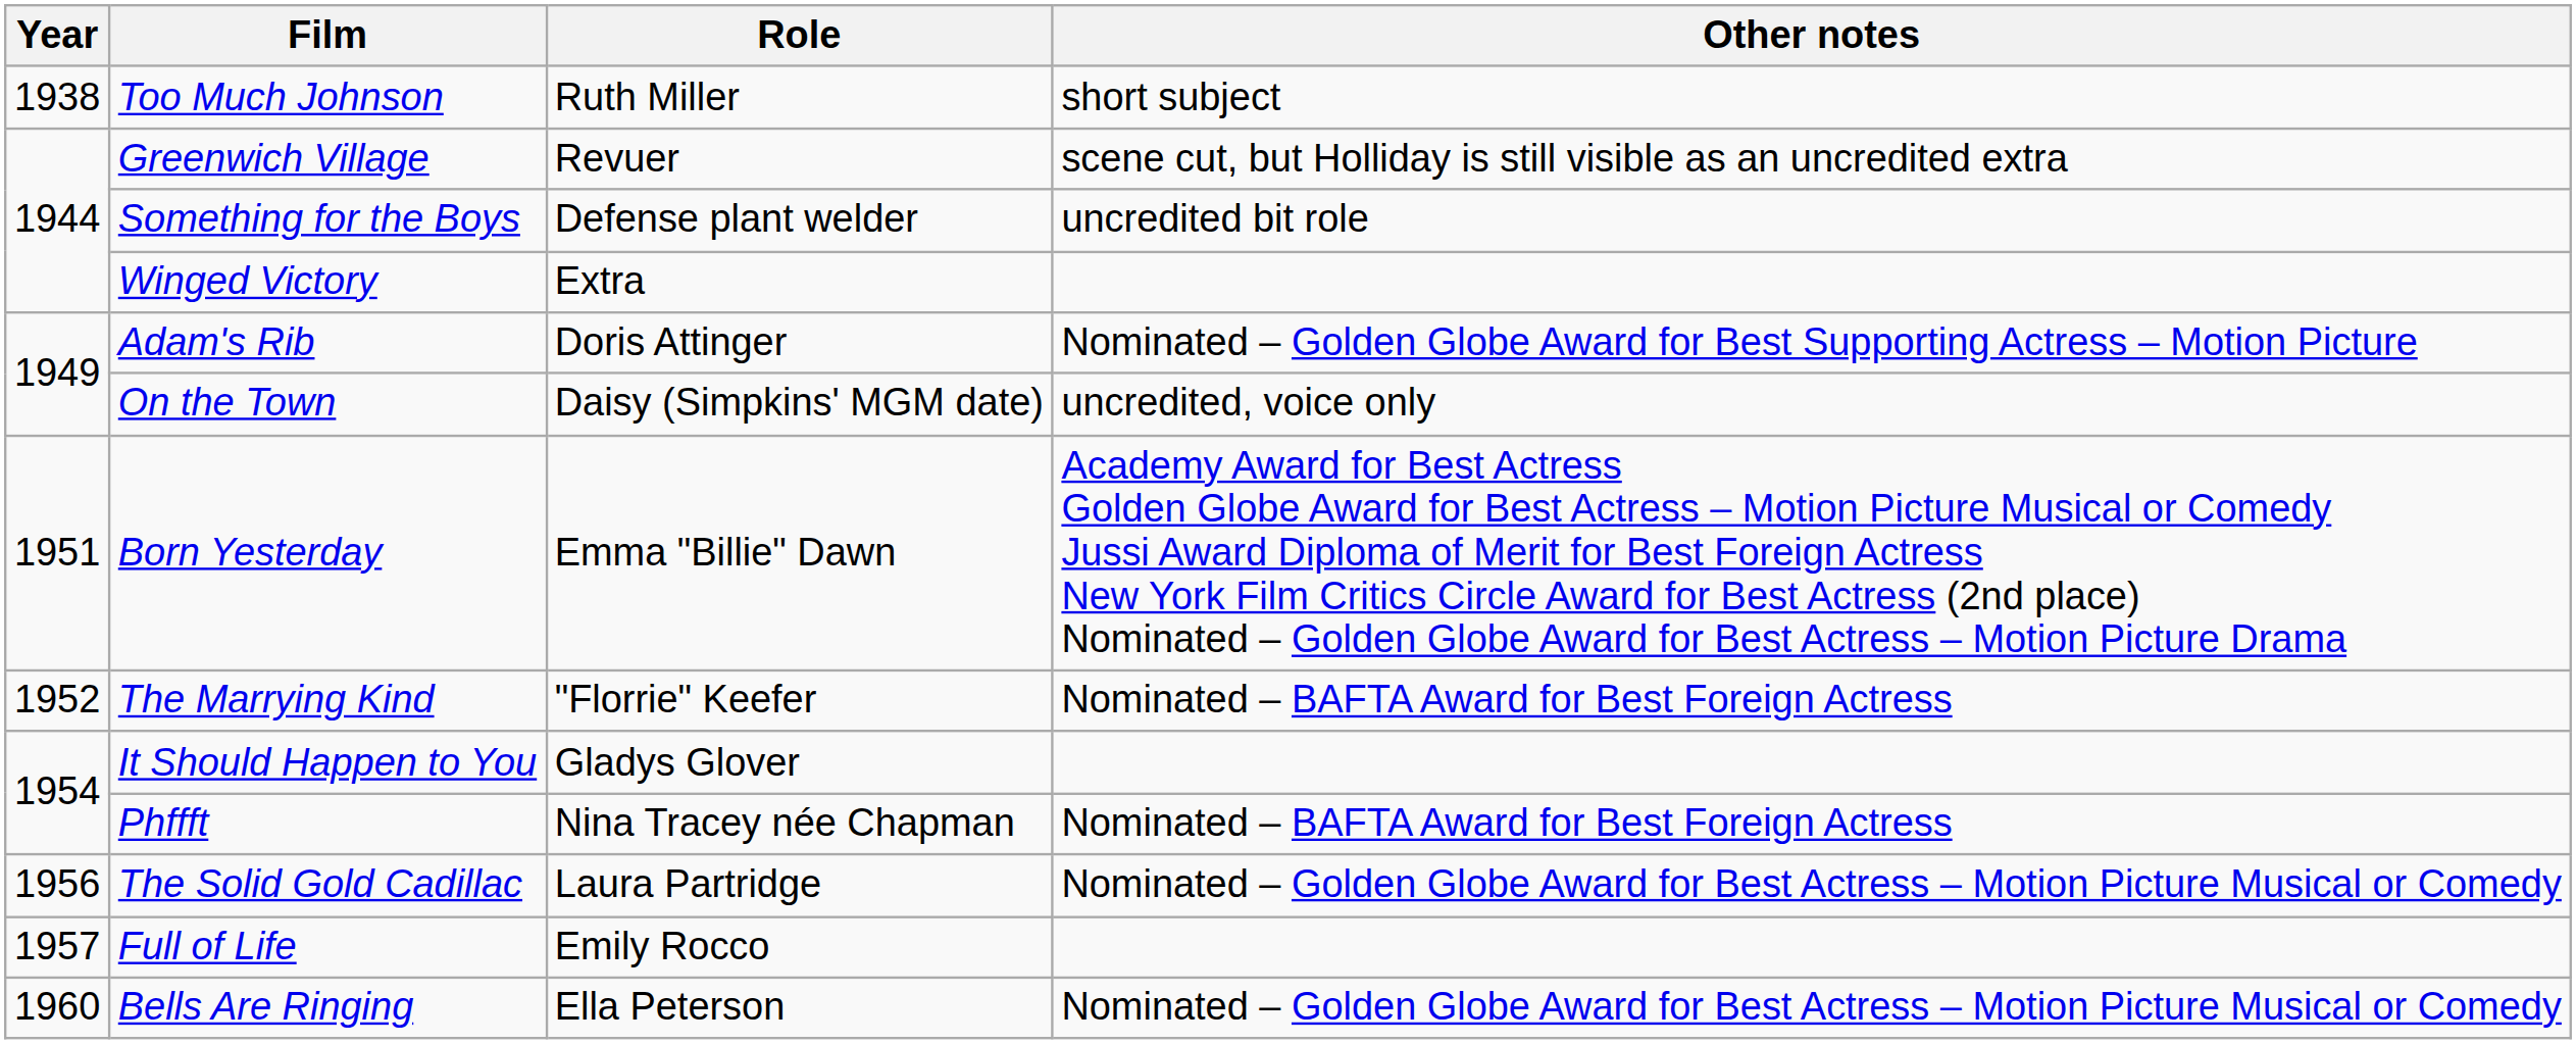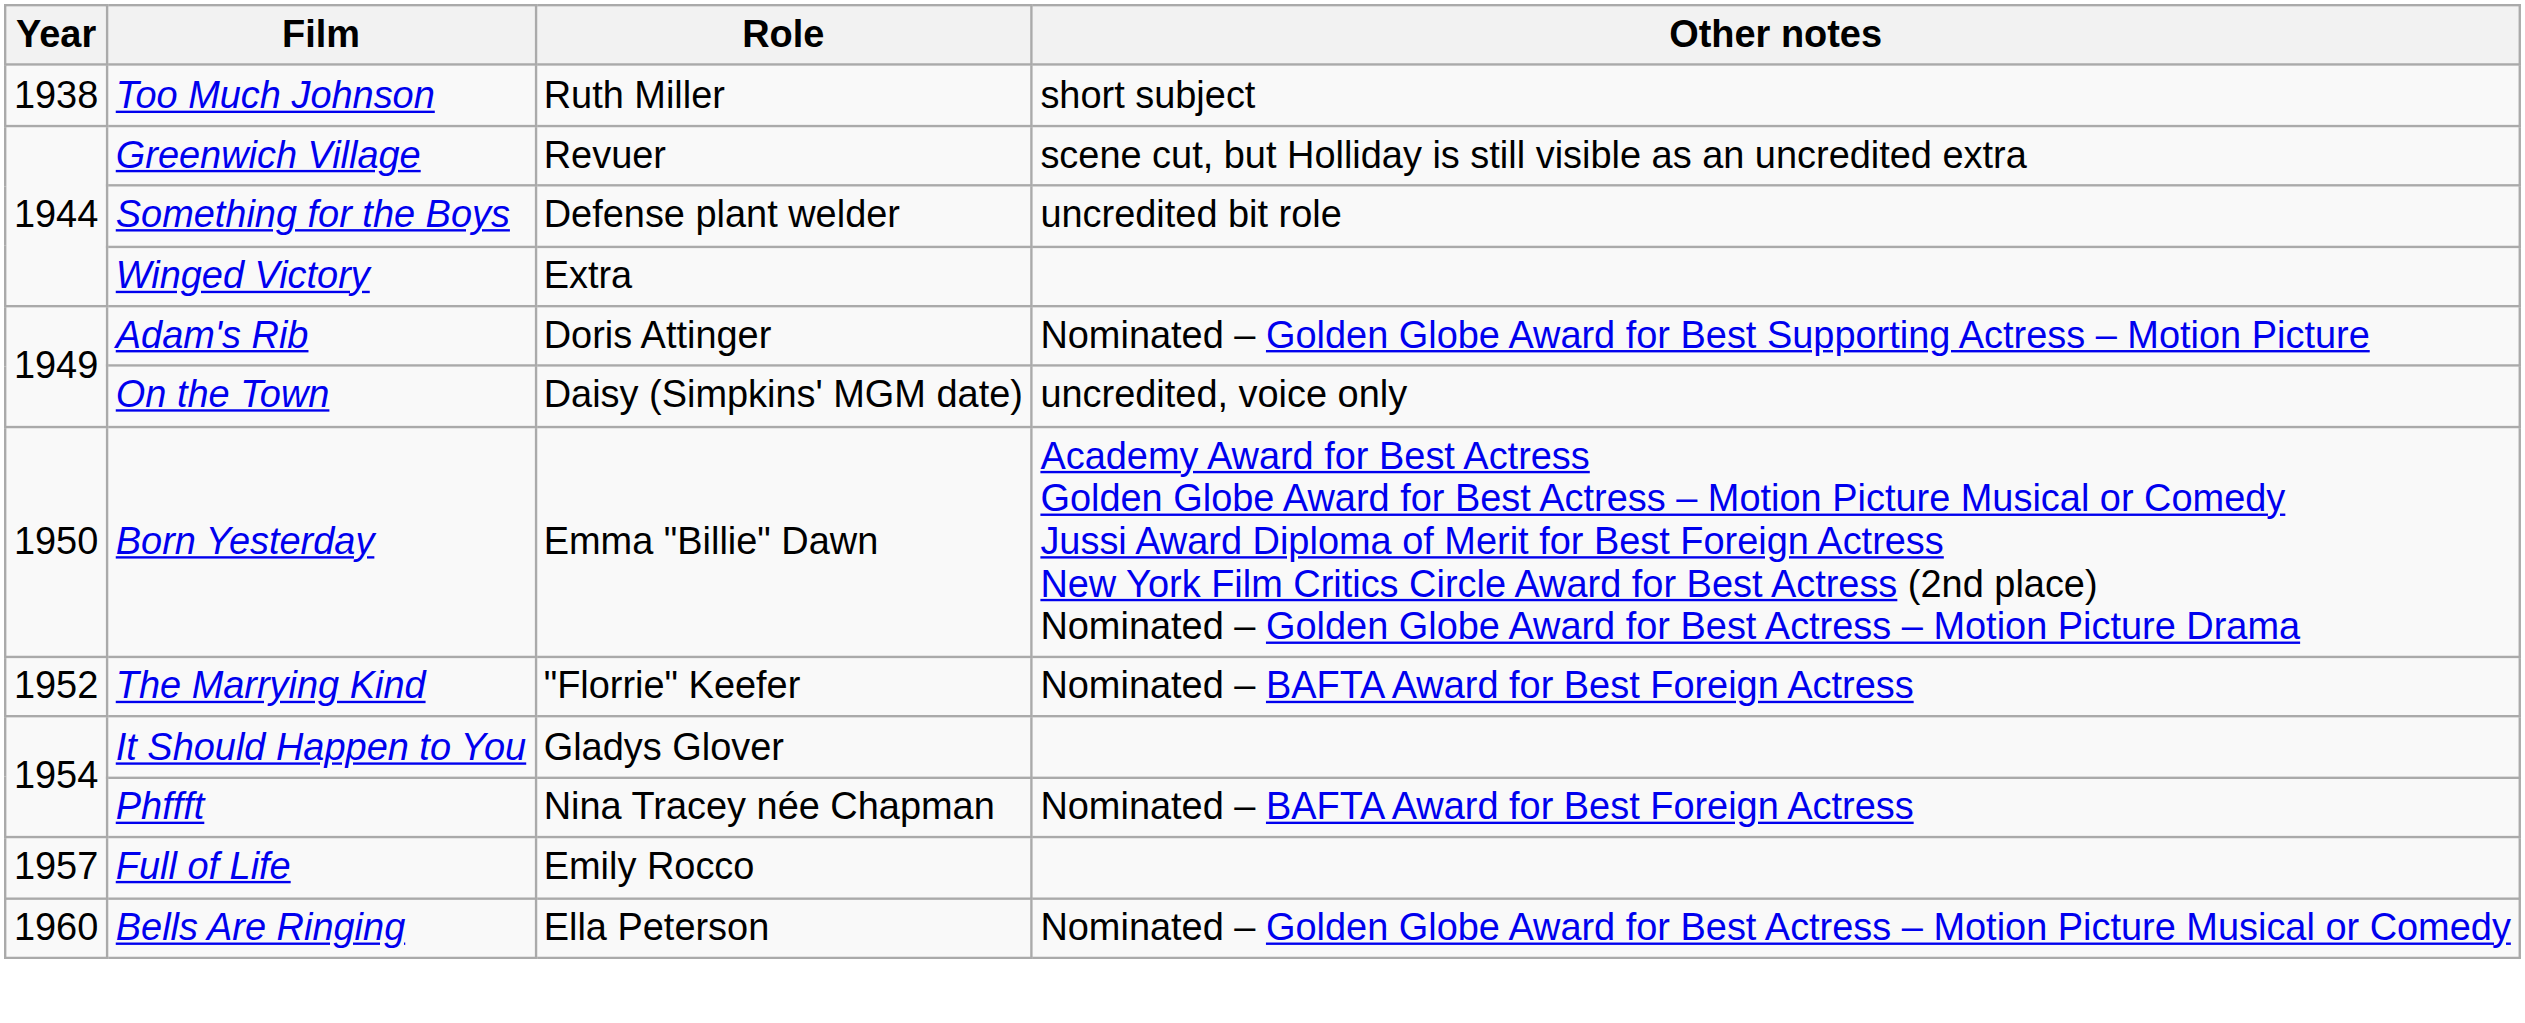Born Yesterday | Year: 1951 -> 1950
- row: 1956 | The Solid Gold Cadillac | Laura Partridge | Nominated – Golden Globe Award for Best Actress – Motion Picture Musical or Comedy
